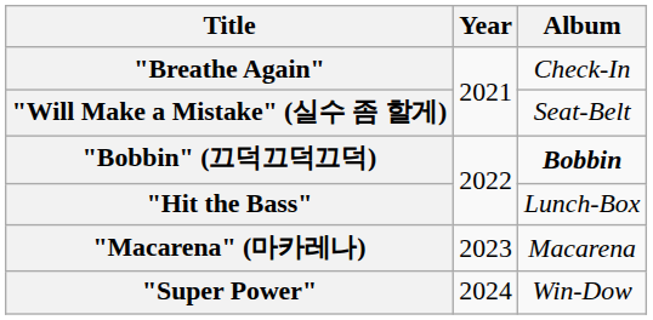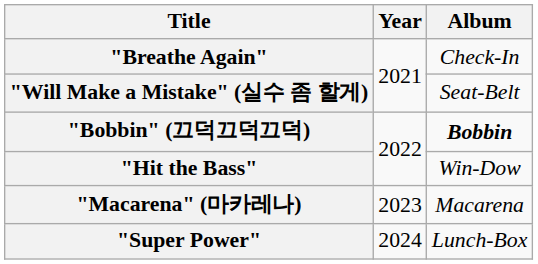"Hit the Bass" | Album: Lunch-Box -> Win-Dow
"Super Power" | Album: Win-Dow -> Lunch-Box
